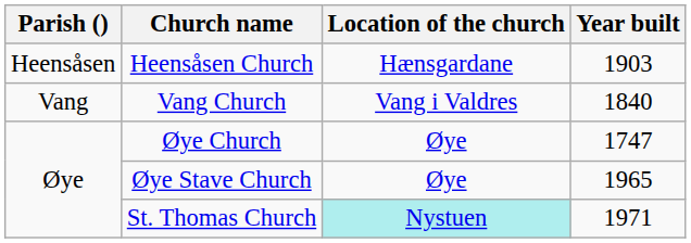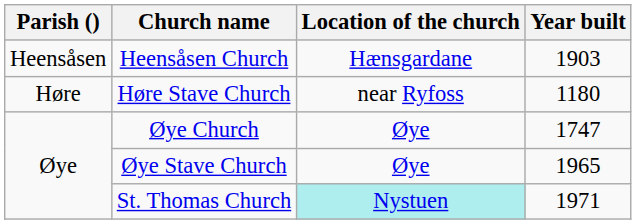+ row: Høre | Høre Stave Church | near Ryfoss | 1180
- row: Vang | Vang Church | Vang i Valdres | 1840
